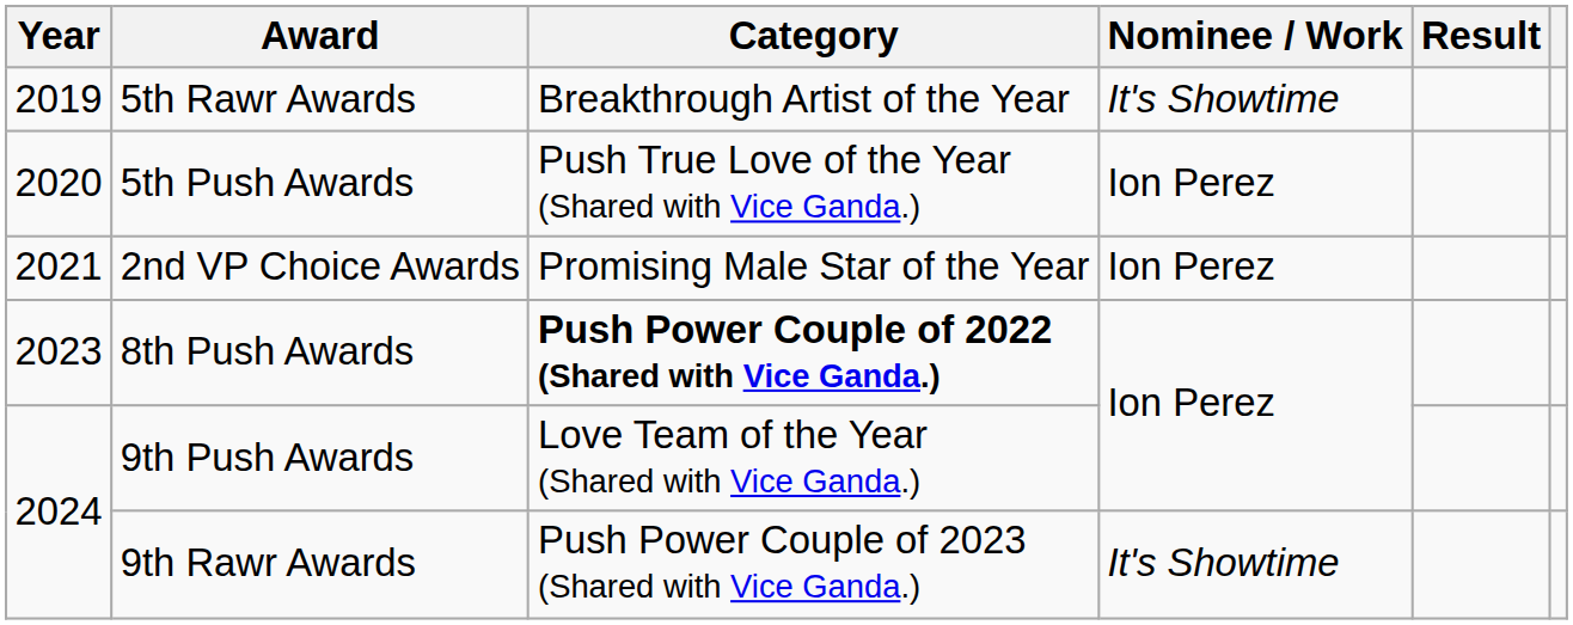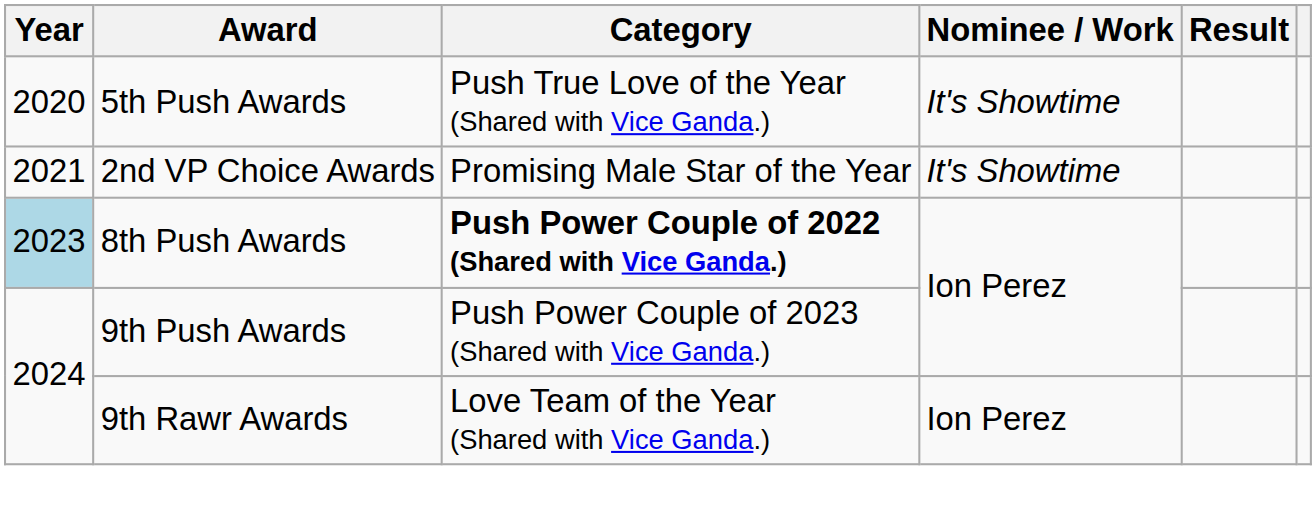- row: 2019 | 5th Rawr Awards | Breakthrough Artist of the Year | It's Showtime
5th Push Awards | Nominee / Work: Ion Perez -> It's Showtime
2nd VP Choice Awards | Nominee / Work: Ion Perez -> It's Showtime
8th Push Awards | Year: no background -> lightblue background
9th Push Awards | Category: Love Team of the Year (Shared with Vice Ganda.) -> Push Power Couple of 2023 (Shared with Vice Ganda.)
9th Rawr Awards | Category: Push Power Couple of 2023 (Shared with Vice Ganda.) -> Love Team of the Year (Shared with Vice Ganda.)
9th Rawr Awards | Nominee / Work: It's Showtime -> Ion Perez
